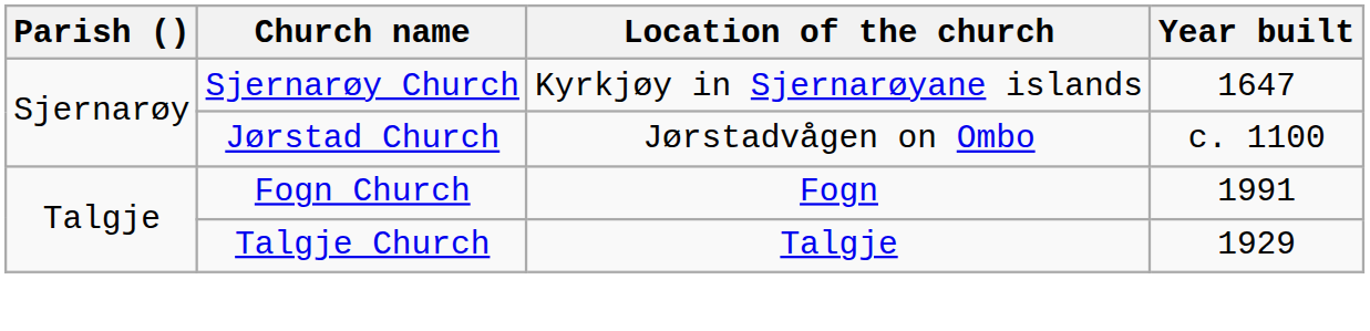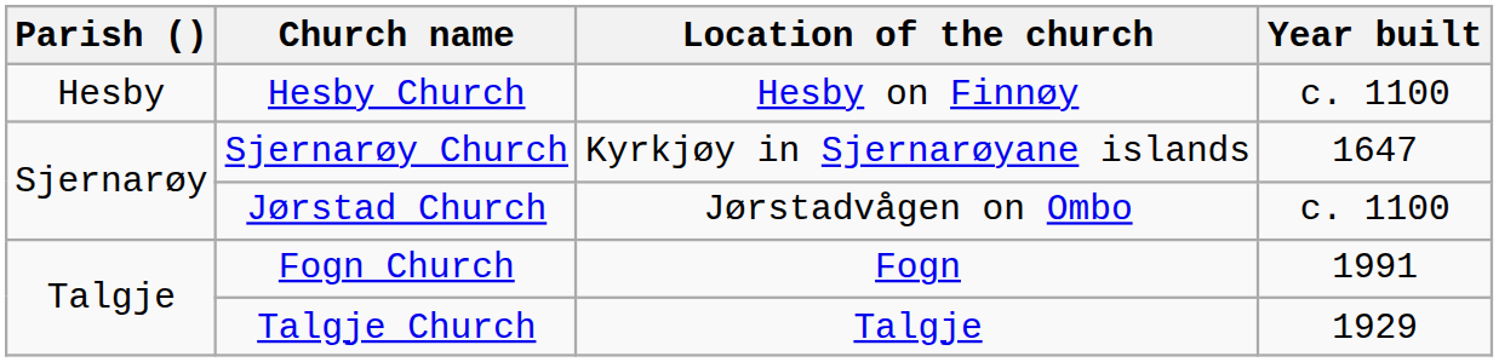+ row: Hesby | Hesby Church | Hesby on Finnøy | c. 1100
